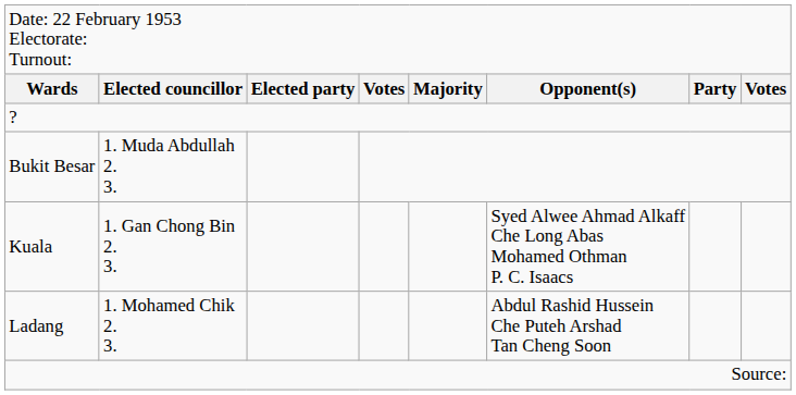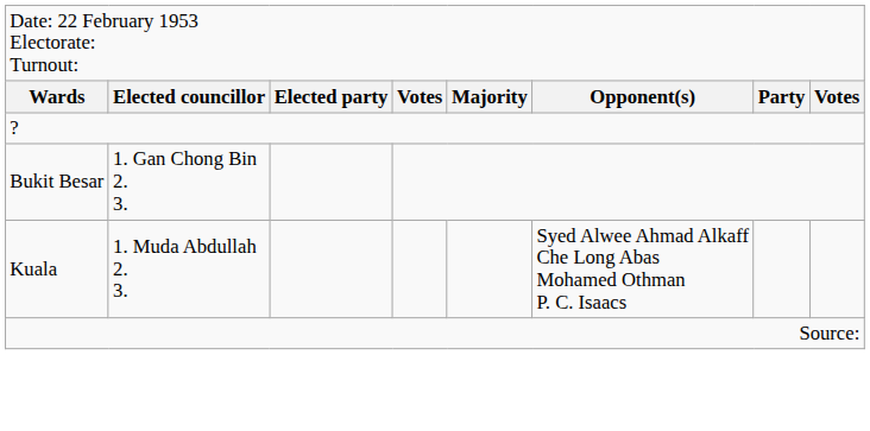Bukit Besar | column 2: 1. Muda Abdullah 2. 3. -> 1. Gan Chong Bin 2. 3.
Kuala | column 2: 1. Gan Chong Bin 2. 3. -> 1. Muda Abdullah 2. 3.
- row: Ladang | 1. Mohamed Chik 2. 3. | Abdul Rashid Hussein Che Puteh Arshad Tan Cheng Soon
